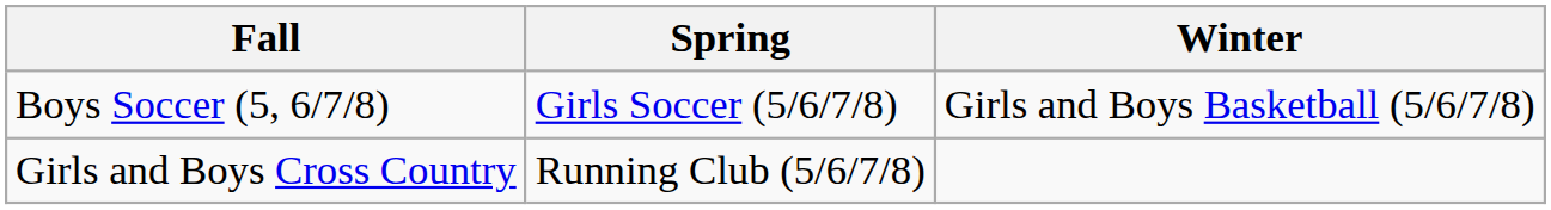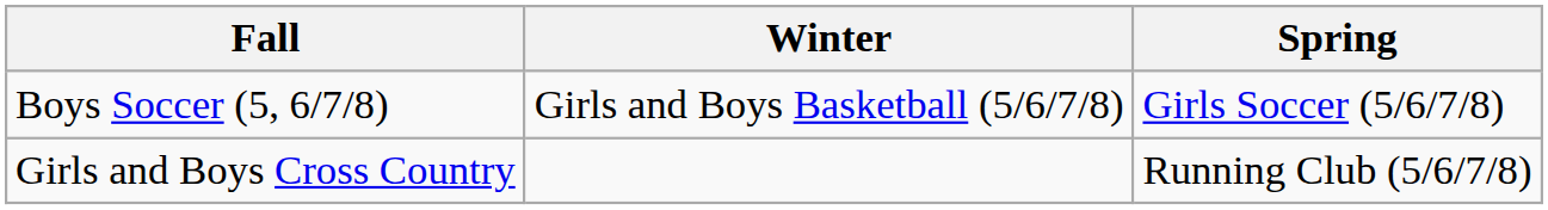columns swapped: Winter <-> Spring
